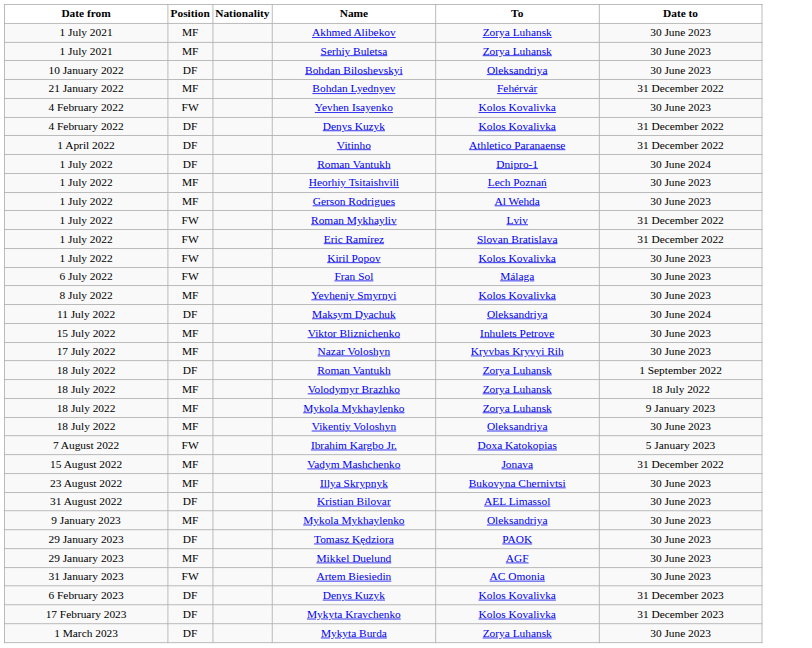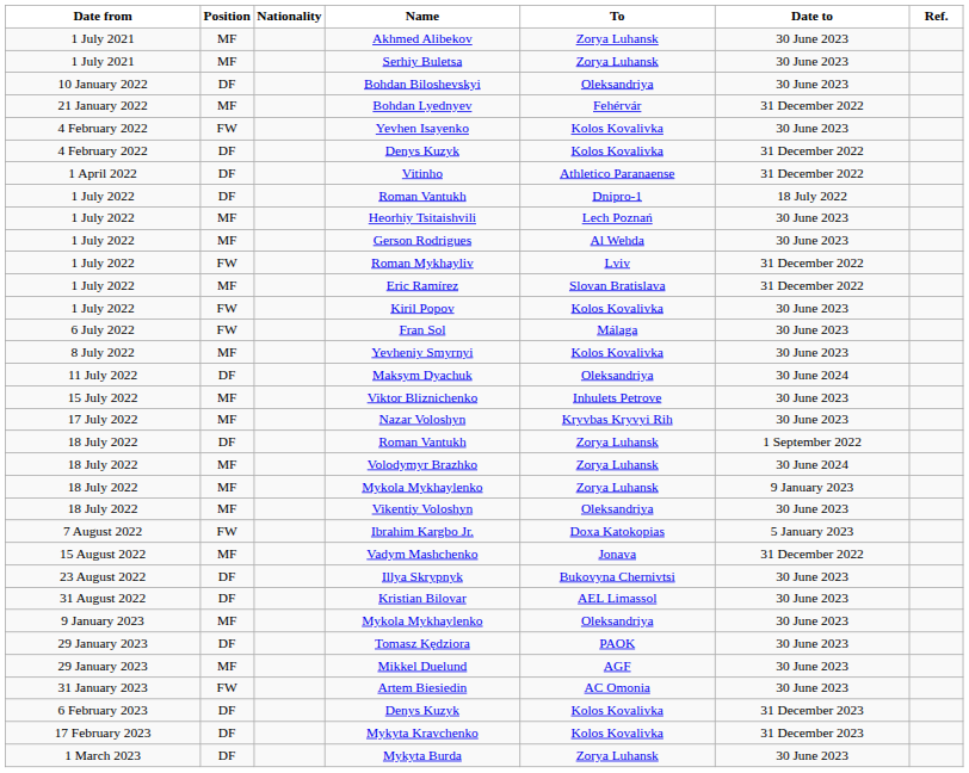+ column: Ref.
1 July 2022 / Roman Vantukh | Date to: 30 June 2024 -> 18 July 2022
Eric Ramírez | Position: FW -> MF
Volodymyr Brazhko | Date to: 18 July 2022 -> 30 June 2024
Illya Skrypnyk | Position: MF -> DF
